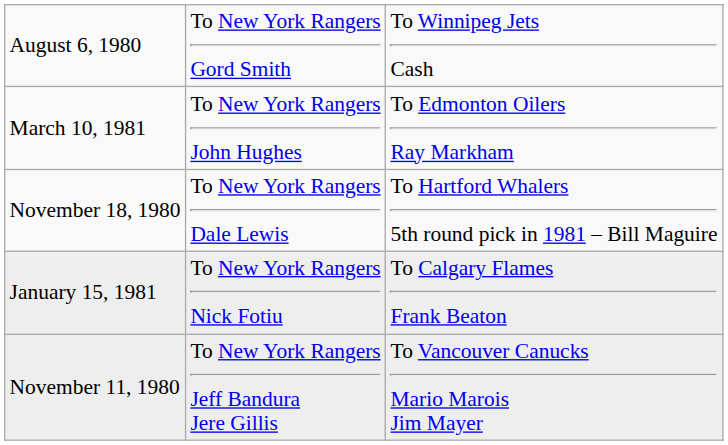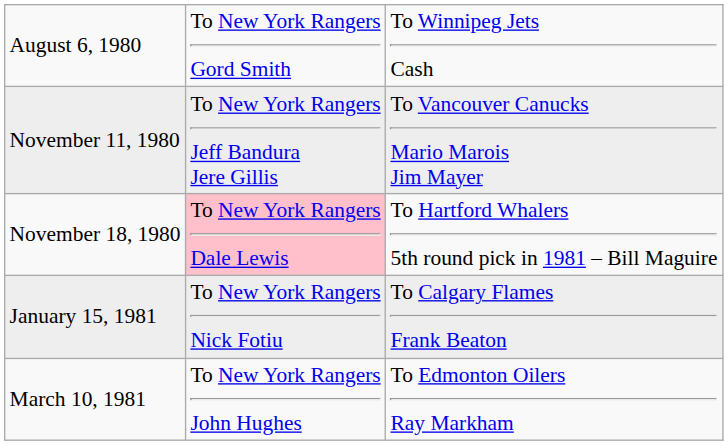rows swapped: November 11, 1980 <-> March 10, 1981
November 18, 1980 | column 2: no background -> pink background
